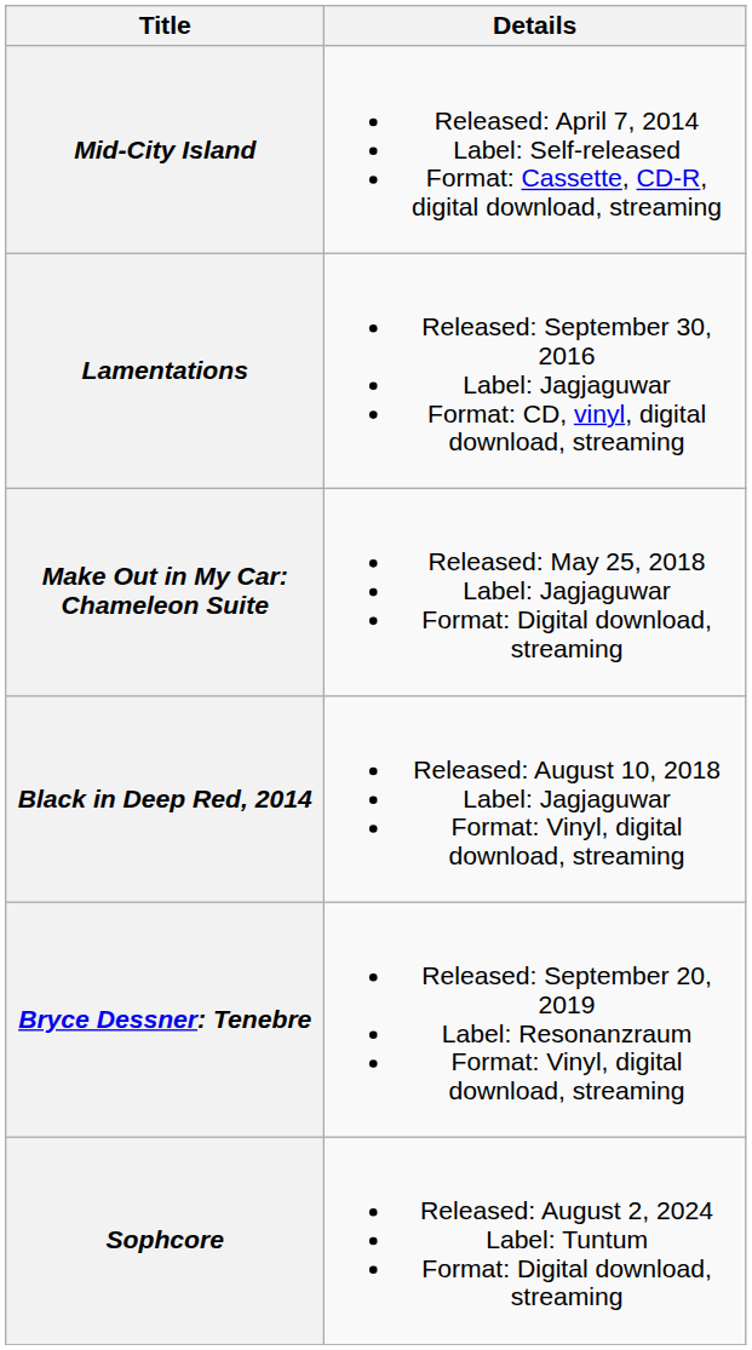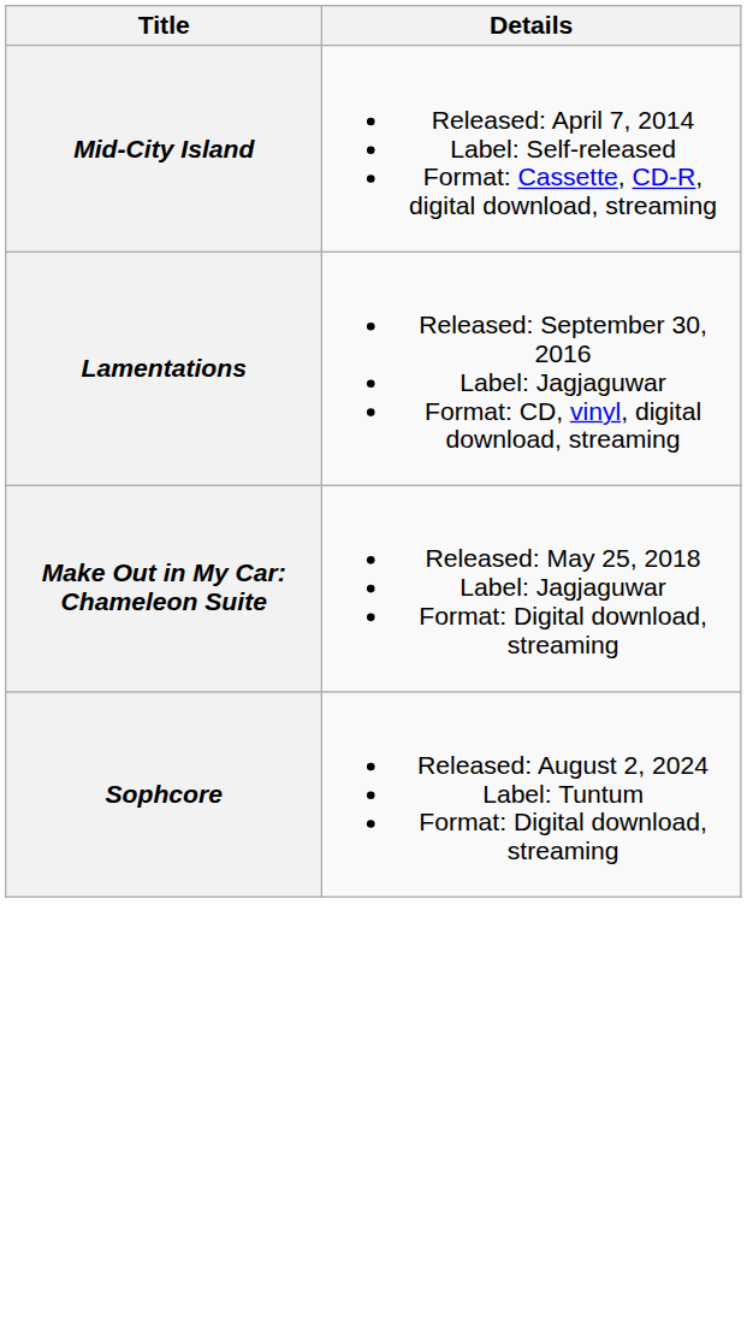- row: Black in Deep Red, 2014 | Released: August 10, 2018 Label: Jagjaguwar Format: Vinyl, digital download, streaming
- row: Bryce Dessner: Tenebre | Released: September 20, 2019 Label: Resonanzraum Format: Vinyl, digital download, streaming
